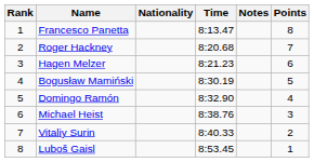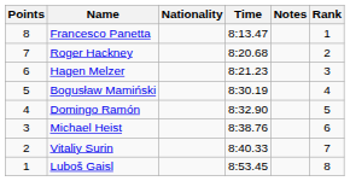columns swapped: Rank <-> Points
